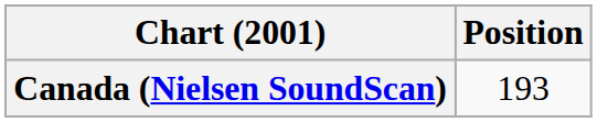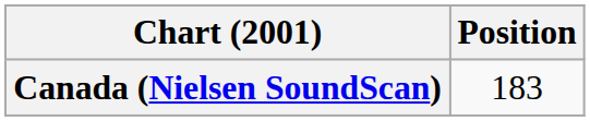Canada (Nielsen SoundScan) | Position: 193 -> 183
